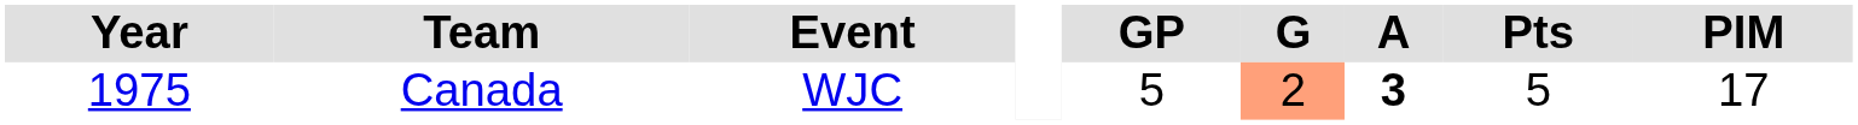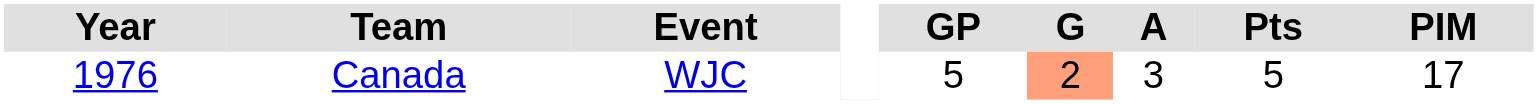Canada | Year: 1975 -> 1976
Canada | A: bold -> normal
